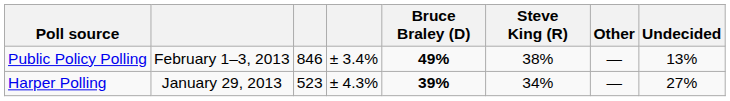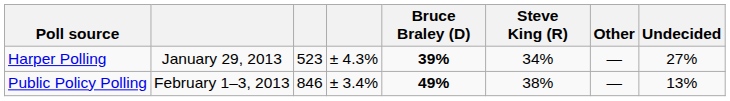rows swapped: Public Policy Polling <-> Harper Polling
